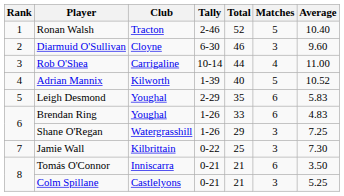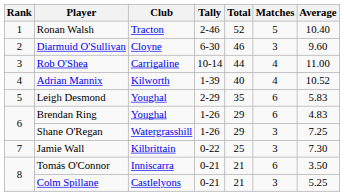Adrian Mannix | Matches: 5 -> 4
Brendan Ring | Total: 33 -> 29
